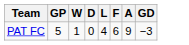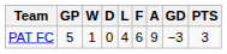+ column: PTS | 3
